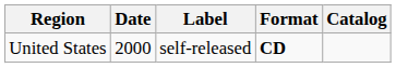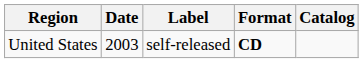United States | Date: 2000 -> 2003
